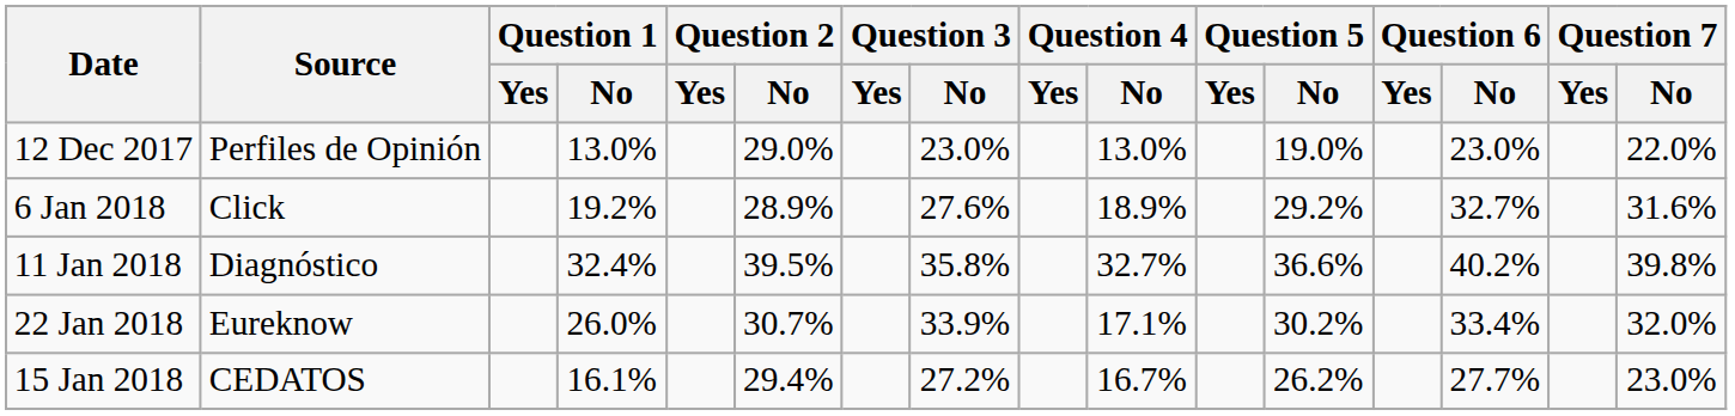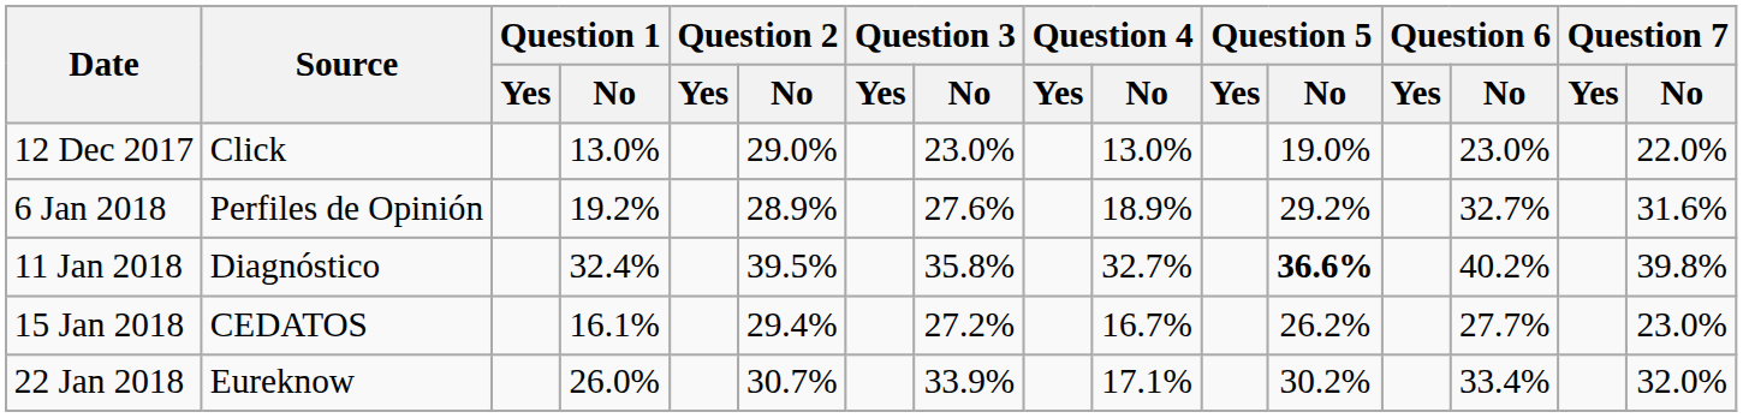12 Dec 2017 | Source: Perfiles de Opinión -> Click
6 Jan 2018 | Source: Click -> Perfiles de Opinión
11 Jan 2018 | Question 5 / No: normal -> bold
rows swapped: 15 Jan 2018 <-> 22 Jan 2018
